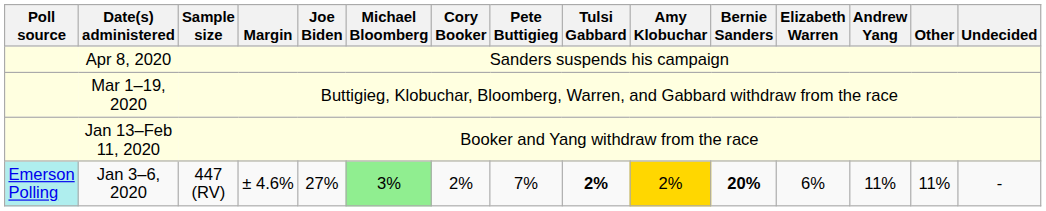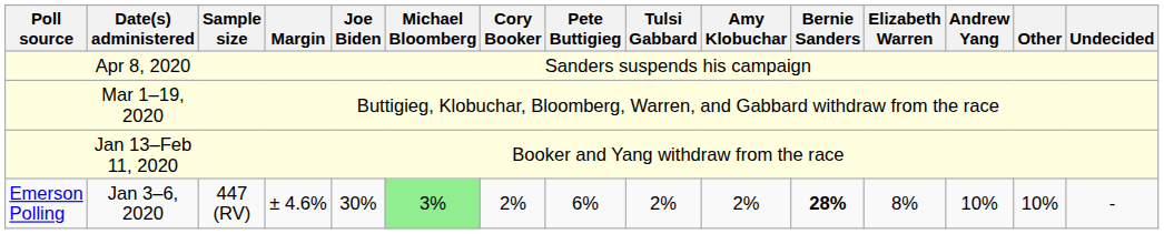Jan 3–6, 2020 | Poll source: paleturquoise background -> no background
Jan 3–6, 2020 | Joe Biden: 27% -> 30%
Jan 3–6, 2020 | Pete Buttigieg: 7% -> 6%
Jan 3–6, 2020 | Tulsi Gabbard: bold -> normal
Jan 3–6, 2020 | Amy Klobuchar: gold background -> no background
Jan 3–6, 2020 | Bernie Sanders: 20% -> 28%
Jan 3–6, 2020 | Elizabeth Warren: 6% -> 8%
Jan 3–6, 2020 | Andrew Yang: 11% -> 10%
Jan 3–6, 2020 | Other: 11% -> 10%
